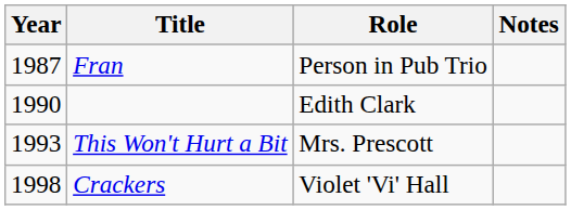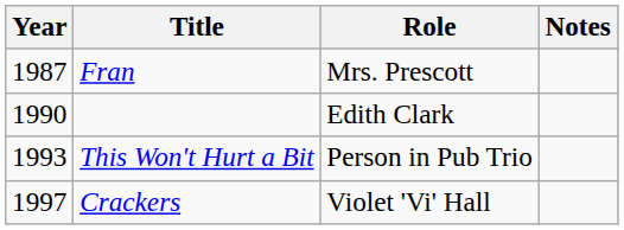Fran | Role: Person in Pub Trio -> Mrs. Prescott
This Won't Hurt a Bit | Role: Mrs. Prescott -> Person in Pub Trio
Crackers | Year: 1998 -> 1997
